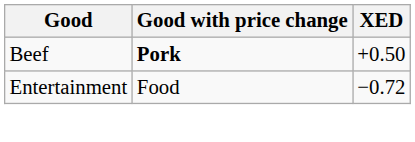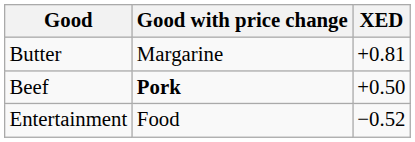+ row: Butter | Margarine | +0.81
Entertainment | XED: −0.72 -> −0.52
